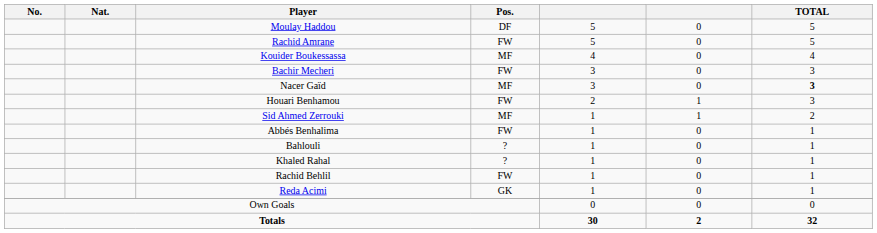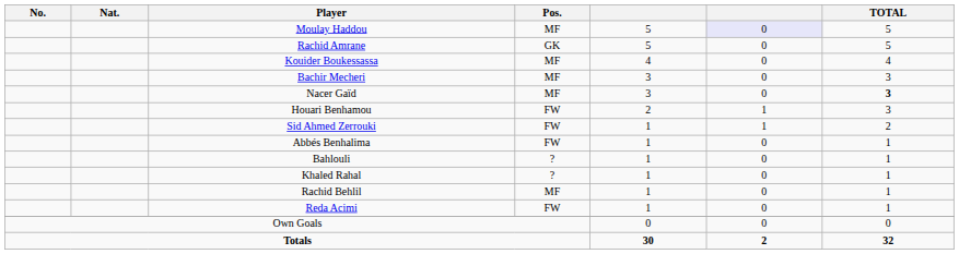Moulay Haddou | Pos.: DF -> MF
Moulay Haddou | column 6: no background -> lavender background
Rachid Amrane | Pos.: FW -> GK
Bachir Mecheri | Pos.: FW -> MF
Sid Ahmed Zerrouki | Pos.: MF -> FW
Rachid Behlil | Pos.: FW -> MF
Reda Acimi | Pos.: GK -> FW
